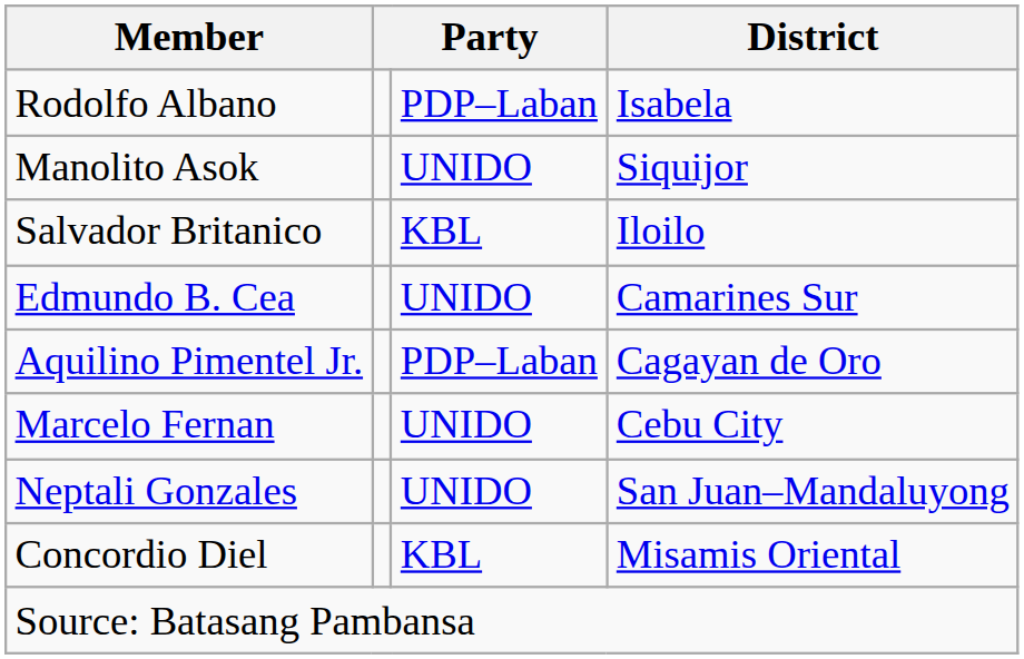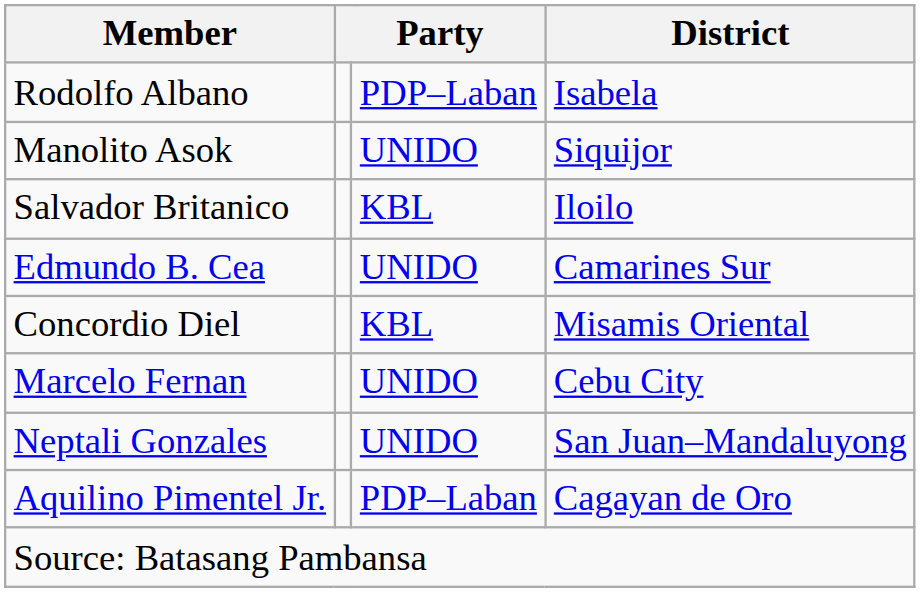rows swapped: Concordio Diel <-> Aquilino Pimentel Jr.
